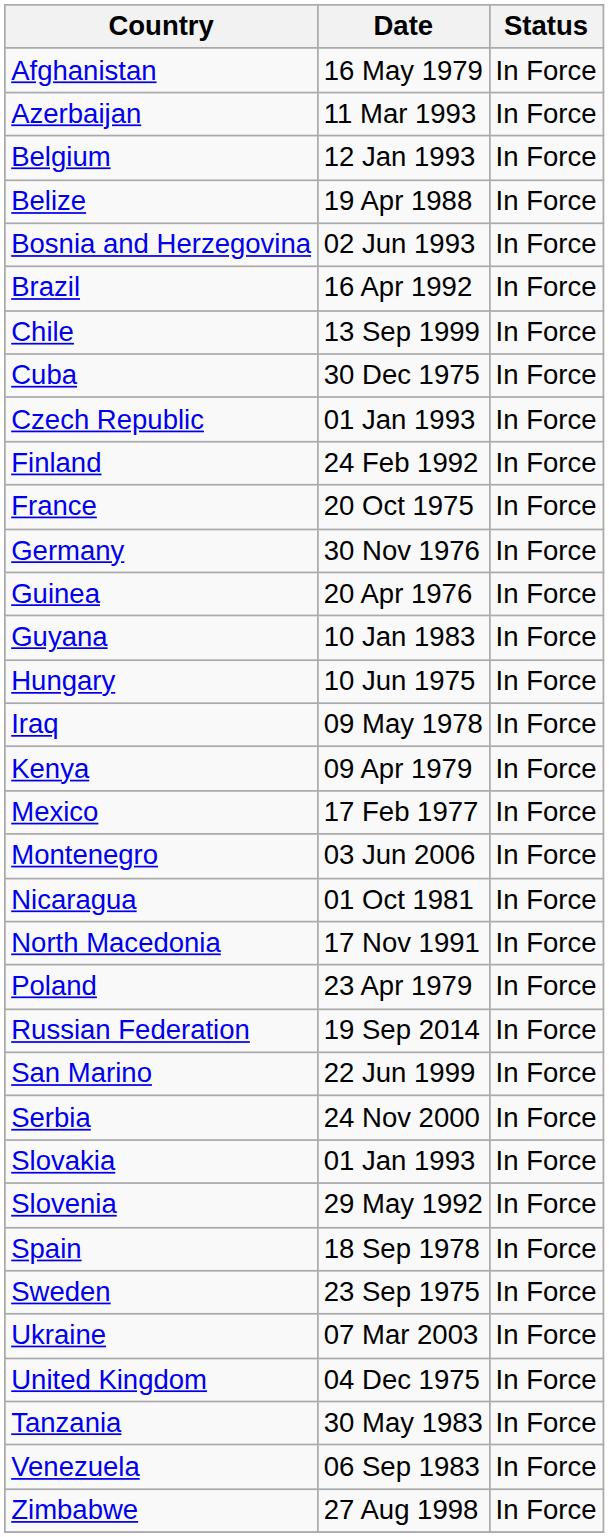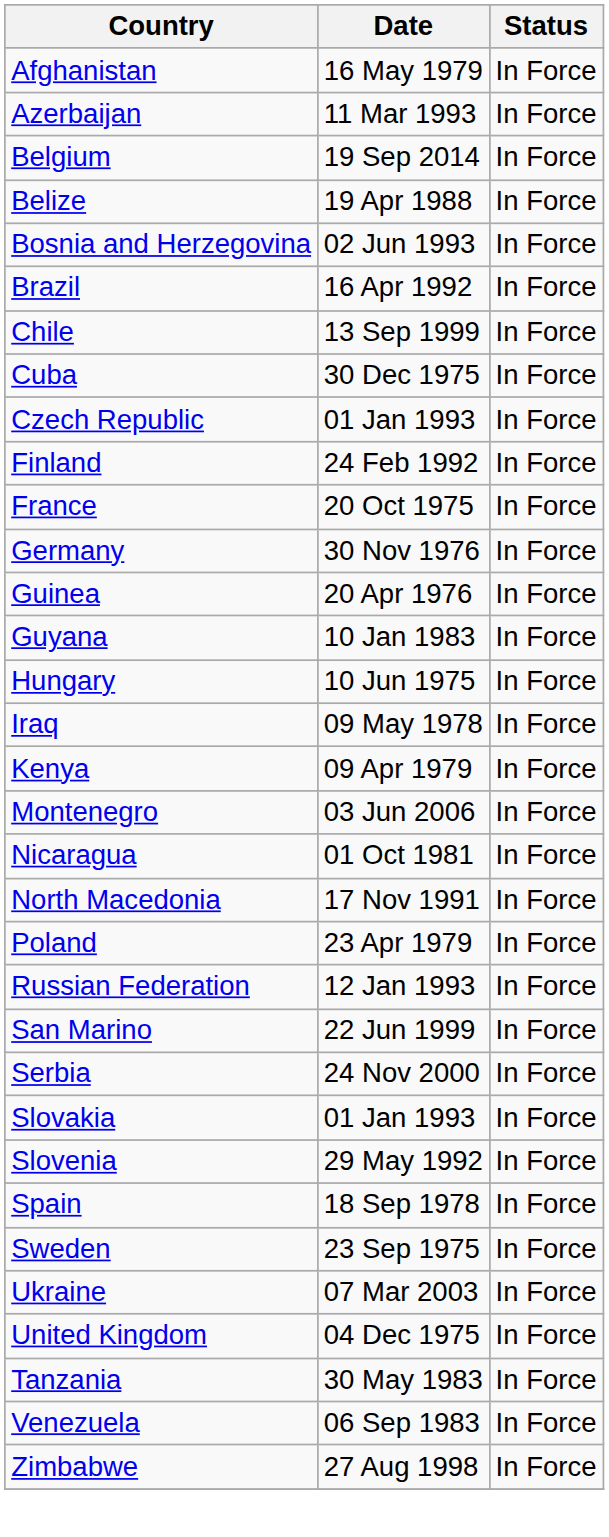Belgium | Date: 12 Jan 1993 -> 19 Sep 2014
- row: Mexico | 17 Feb 1977 | In Force
Russian Federation | Date: 19 Sep 2014 -> 12 Jan 1993
